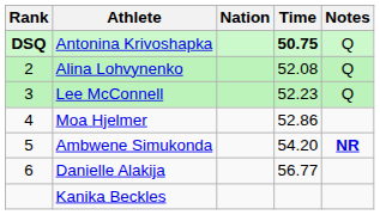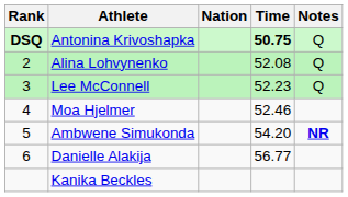Moa Hjelmer | Time: 52.86 -> 52.46
